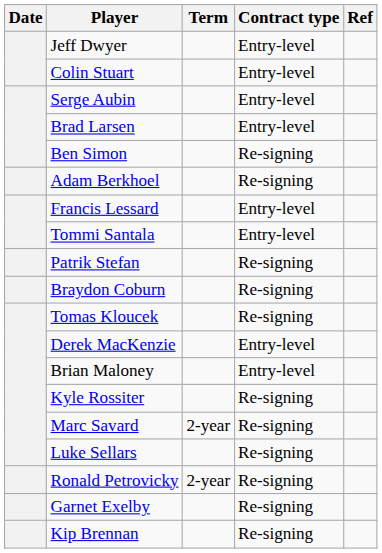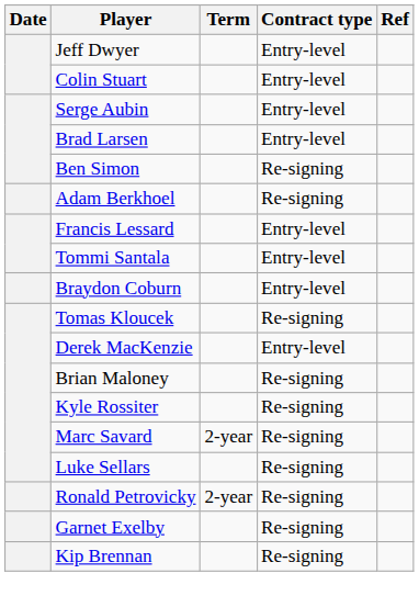- row: Patrik Stefan | Re-signing
Braydon Coburn | Contract type: Re-signing -> Entry-level
Brian Maloney | Contract type: Entry-level -> Re-signing
